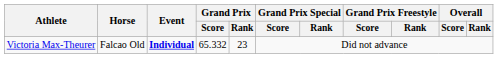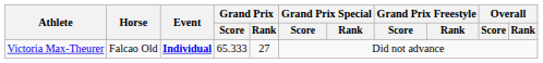Victoria Max-Theurer | Grand Prix / Score: 65.332 -> 65.333
Victoria Max-Theurer | Grand Prix / Rank: 23 -> 27
